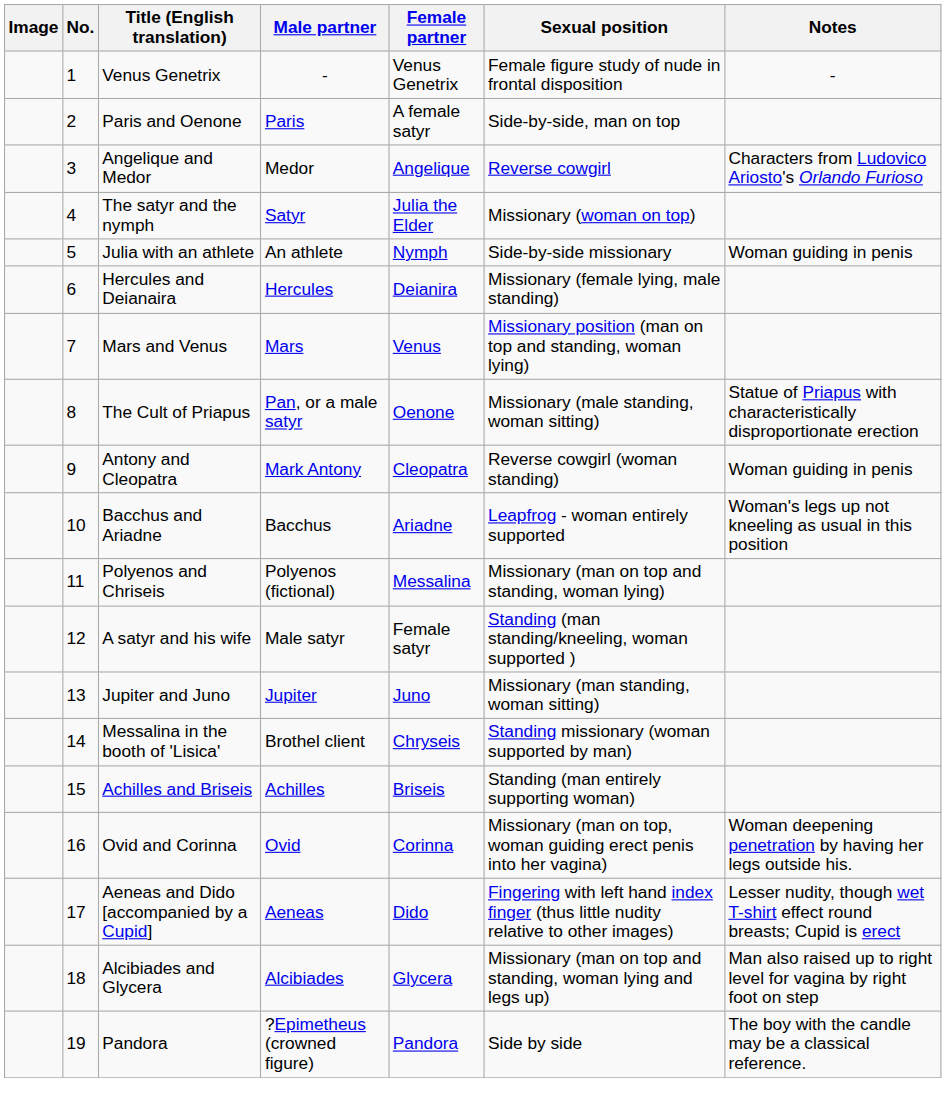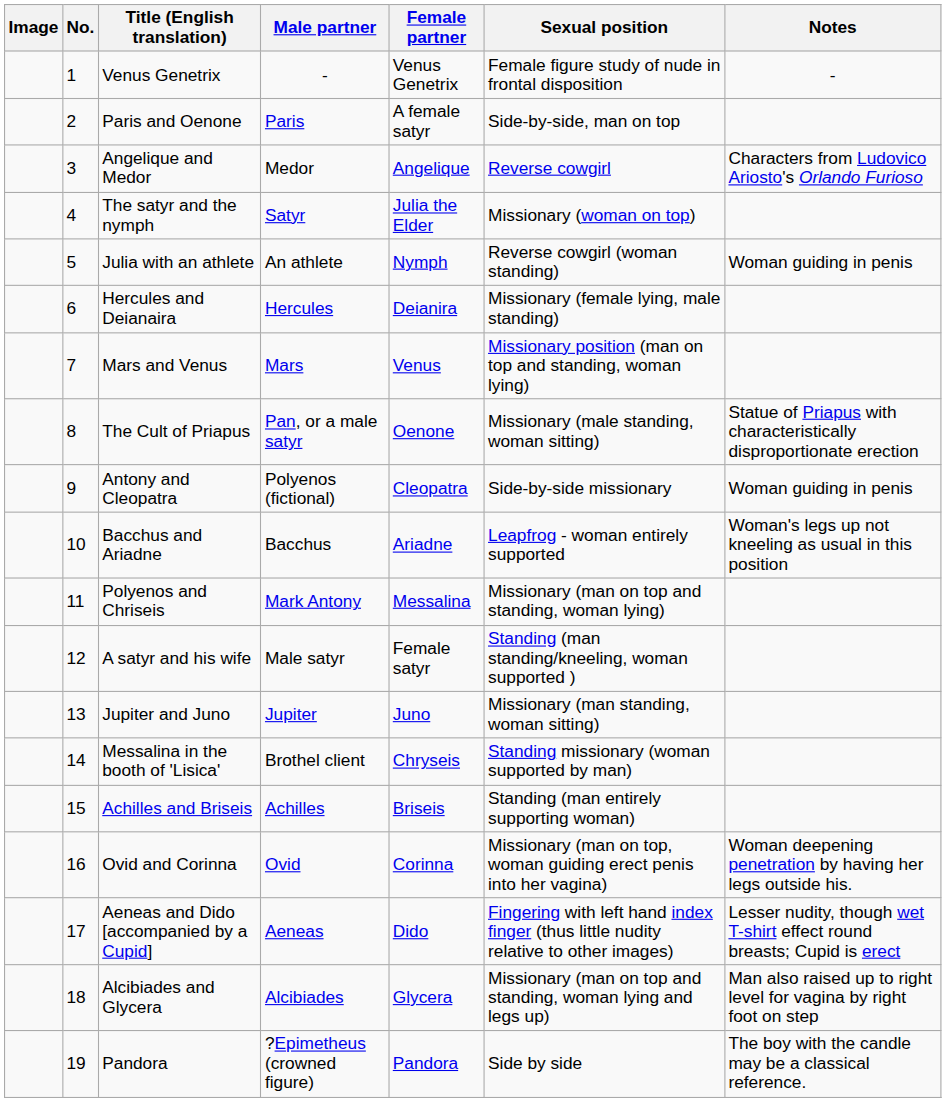Julia with an athlete | Sexual position: Side-by-side missionary -> Reverse cowgirl (woman standing)
Antony and Cleopatra | Male partner: Mark Antony -> Polyenos (fictional)
Antony and Cleopatra | Sexual position: Reverse cowgirl (woman standing) -> Side-by-side missionary
Polyenos and Chriseis | Male partner: Polyenos (fictional) -> Mark Antony
